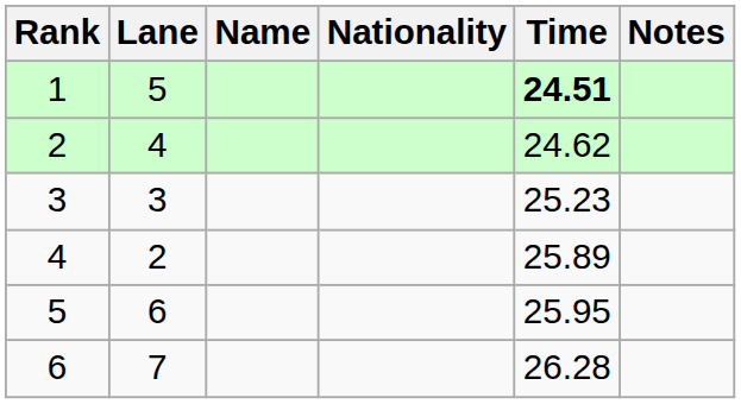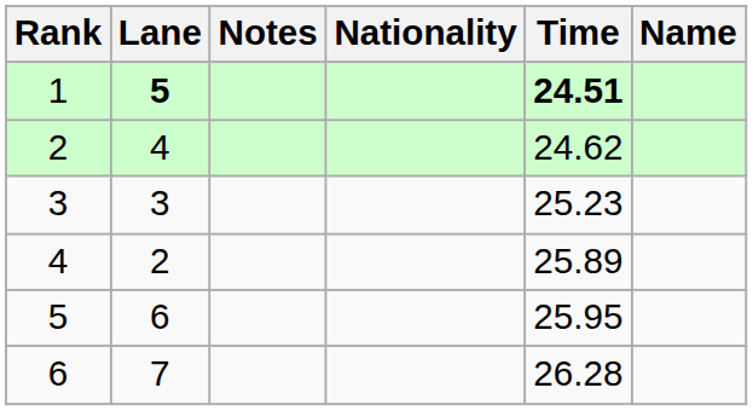columns swapped: Name <-> Notes
1 | Lane: normal -> bold
